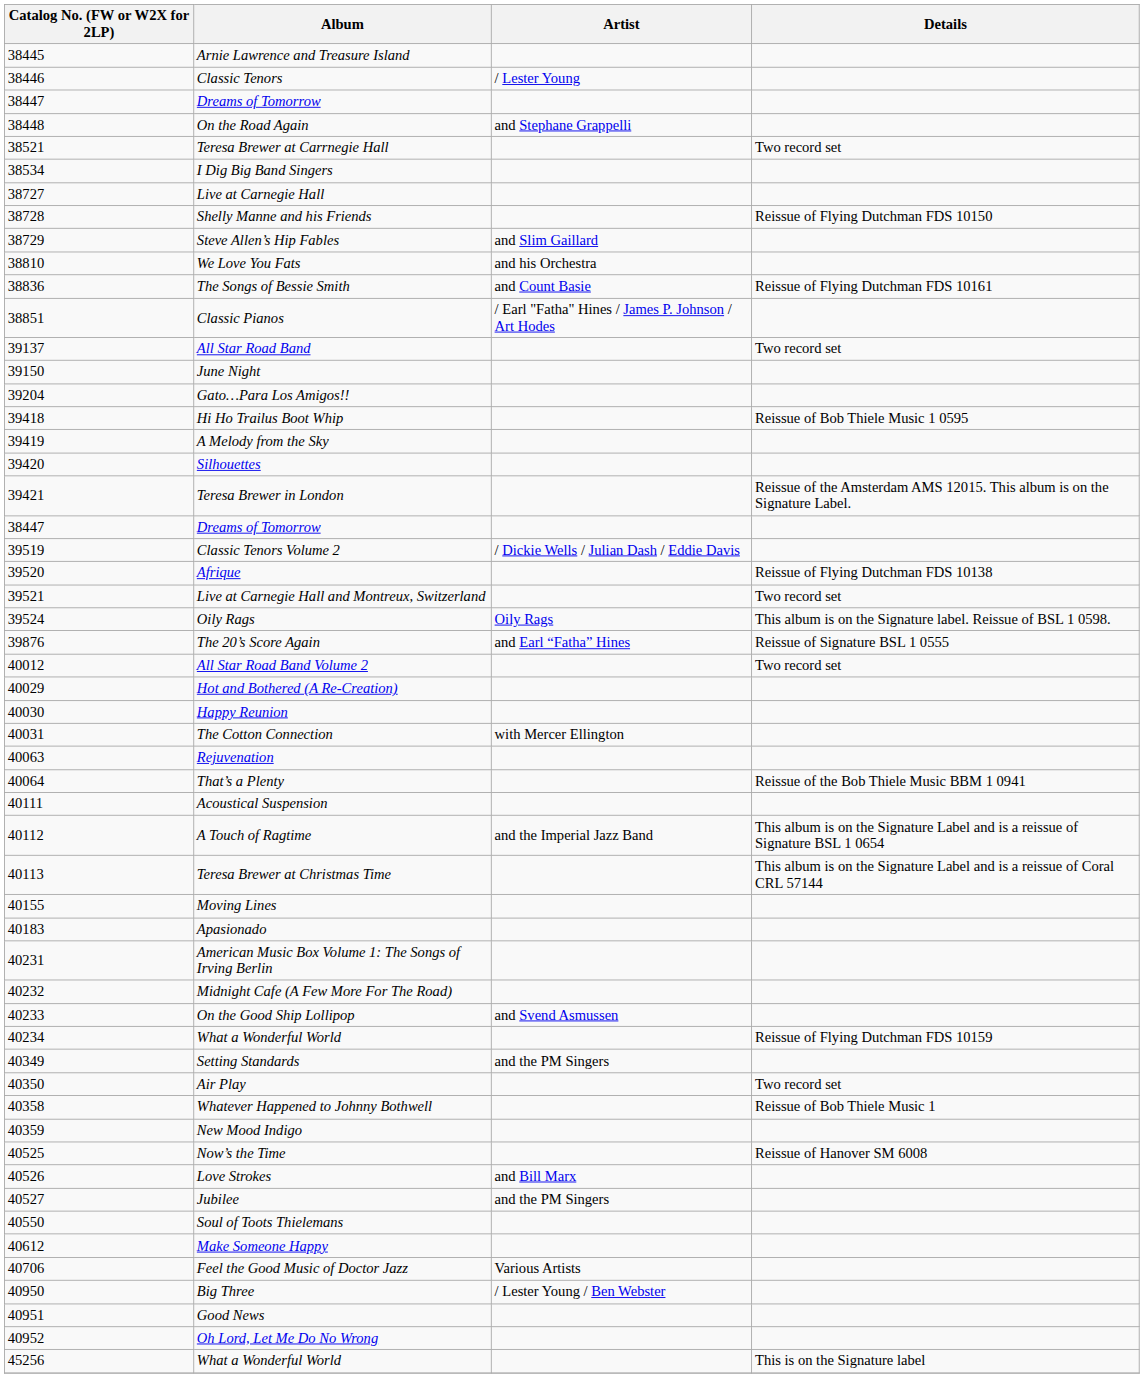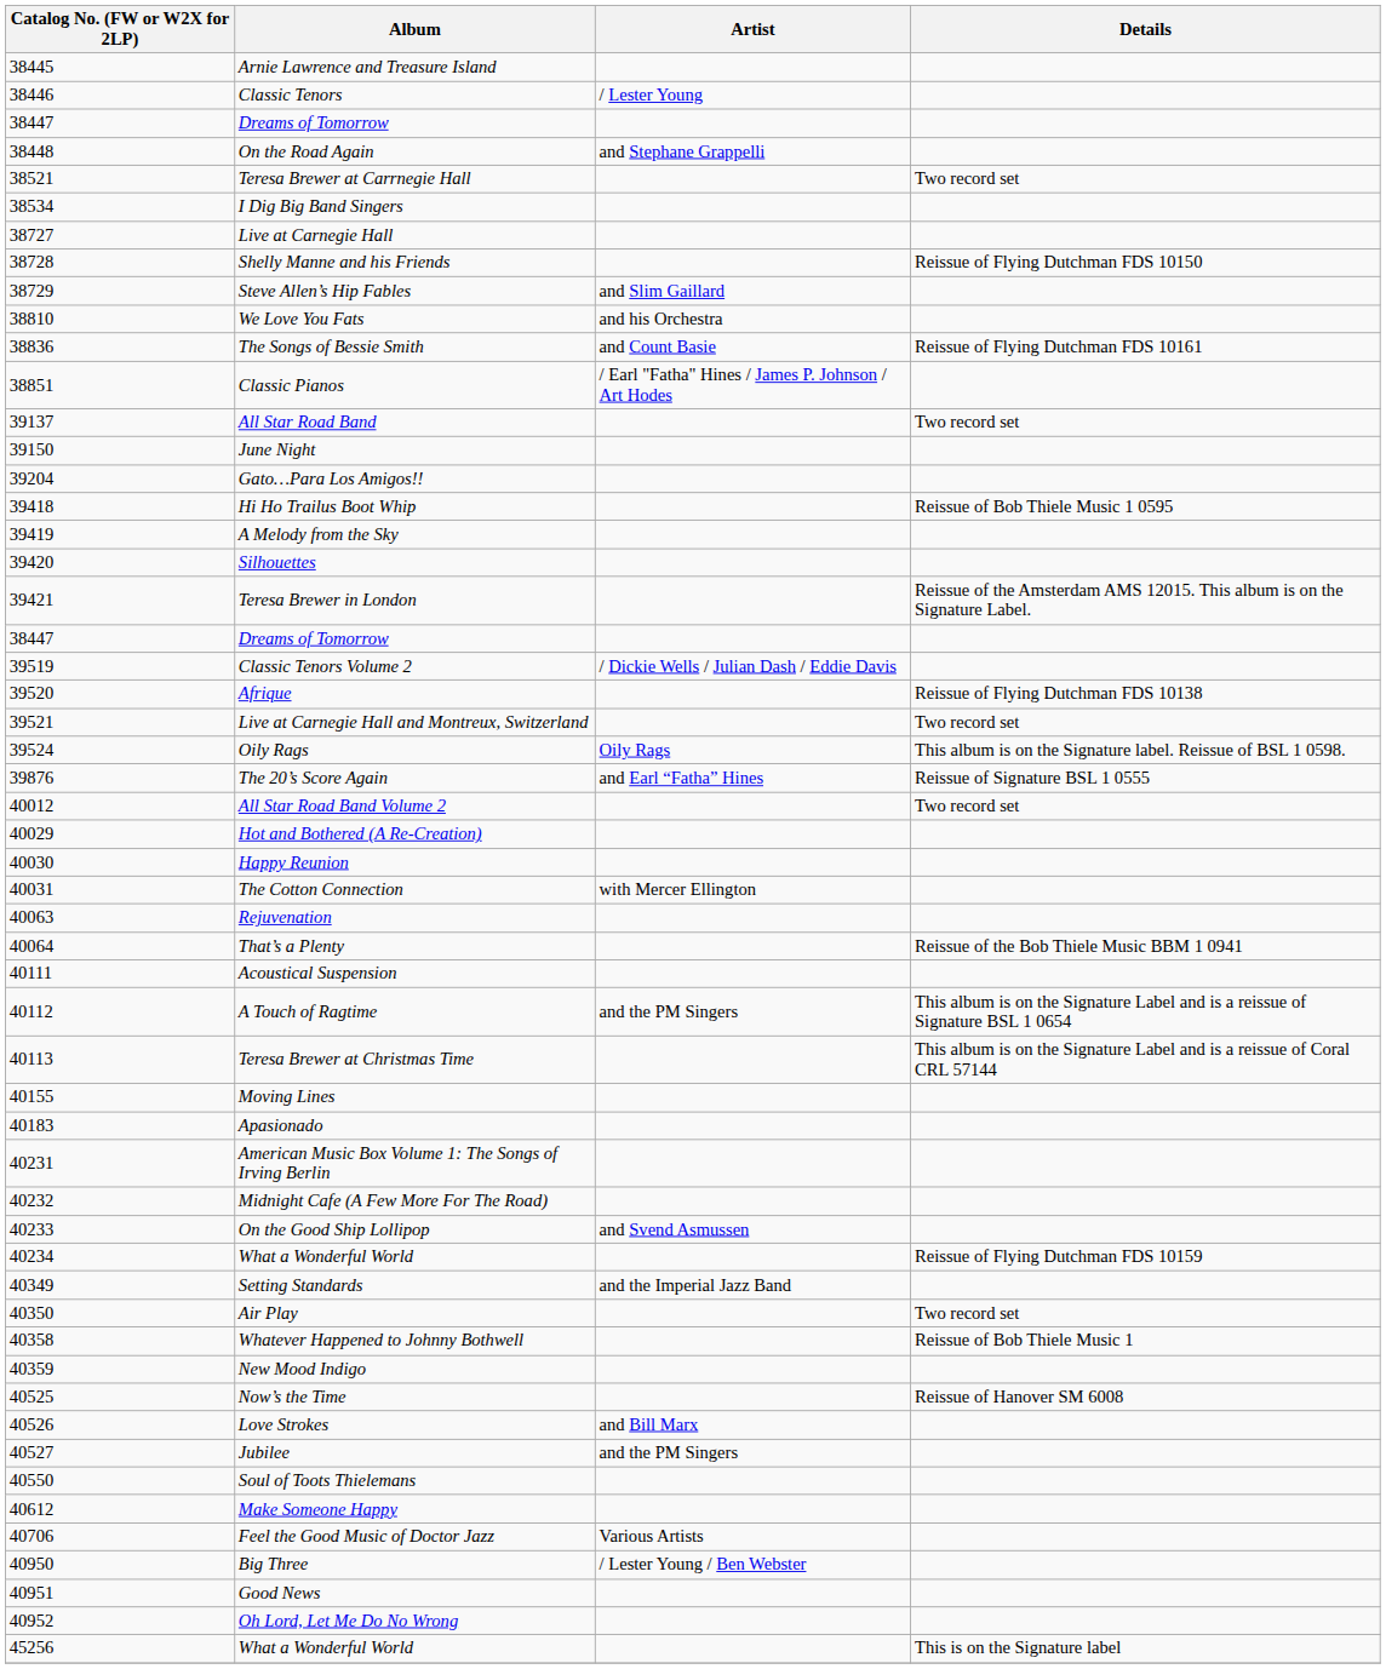A Touch of Ragtime | Artist: and the Imperial Jazz Band -> and the PM Singers
Setting Standards | Artist: and the PM Singers -> and the Imperial Jazz Band
